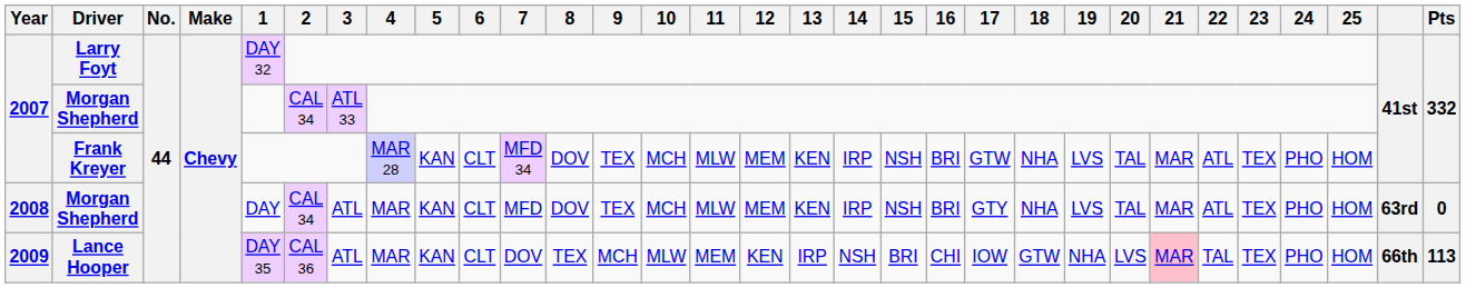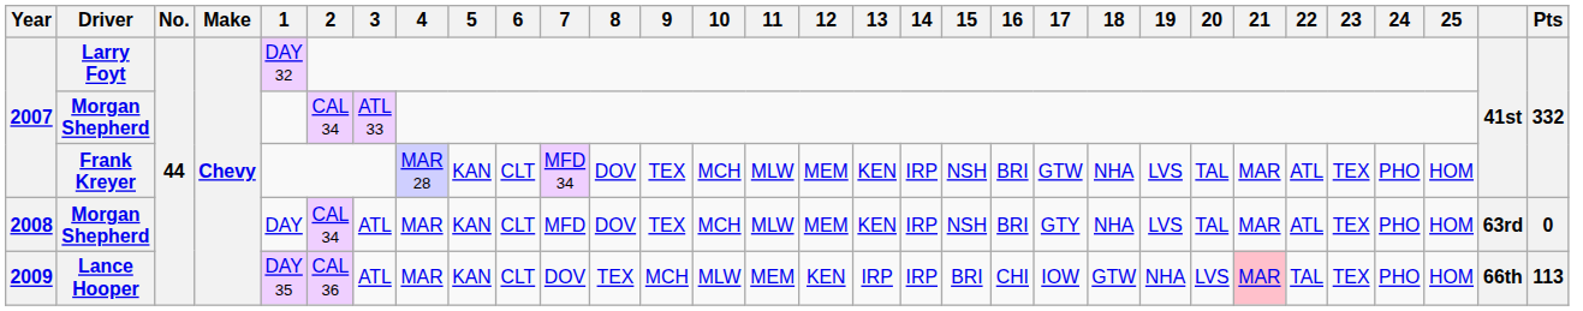Lance Hooper | 14: NSH -> IRP
